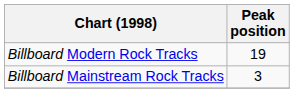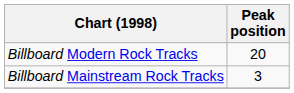Billboard Modern Rock Tracks | Peak position: 19 -> 20
